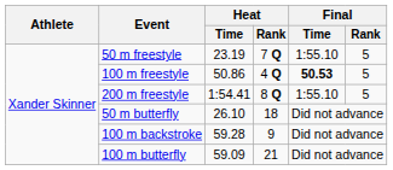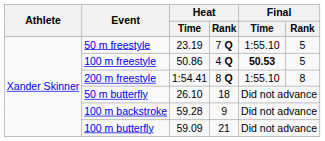200 m freestyle | Final / Rank: 5 -> 8
